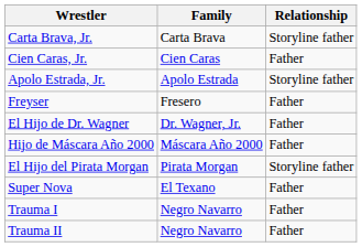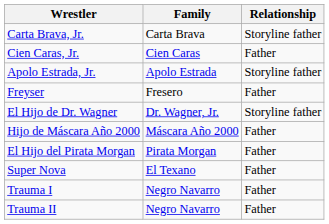El Hijo de Dr. Wagner | Relationship: Father -> Storyline father
El Hijo del Pirata Morgan | Relationship: Storyline father -> Father
